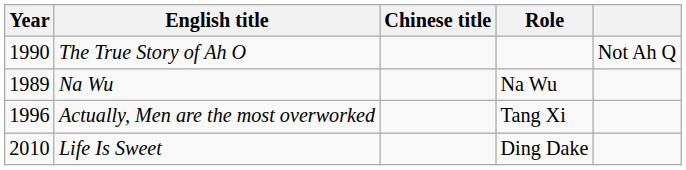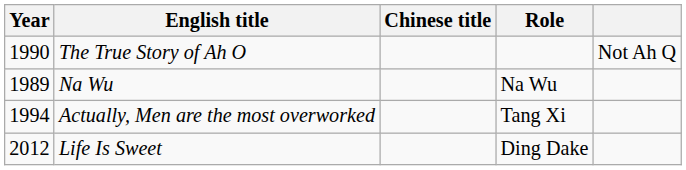Actually, Men are the most overworked | Year: 1996 -> 1994
Life Is Sweet | Year: 2010 -> 2012
